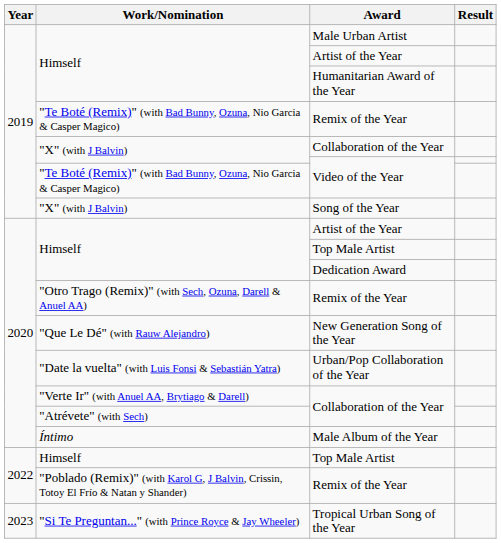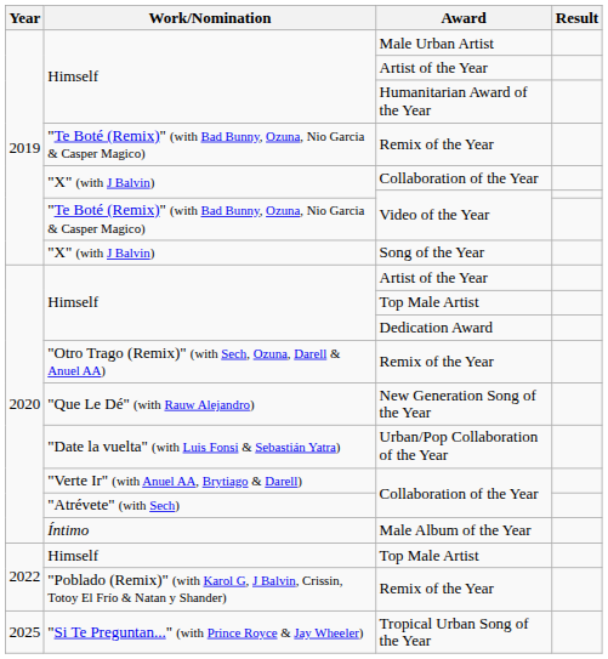Tropical Urban Song of the Year | Year: 2023 -> 2025
